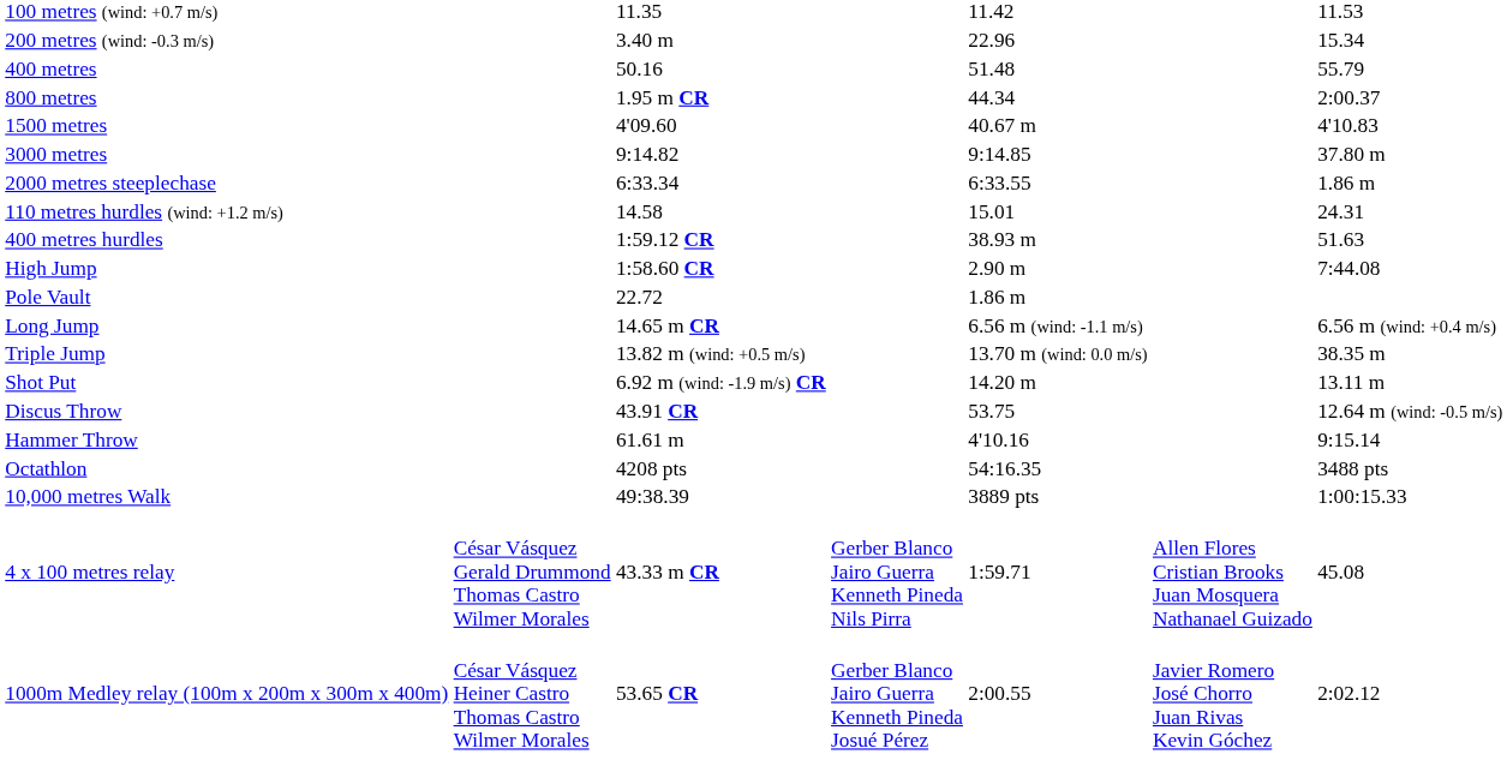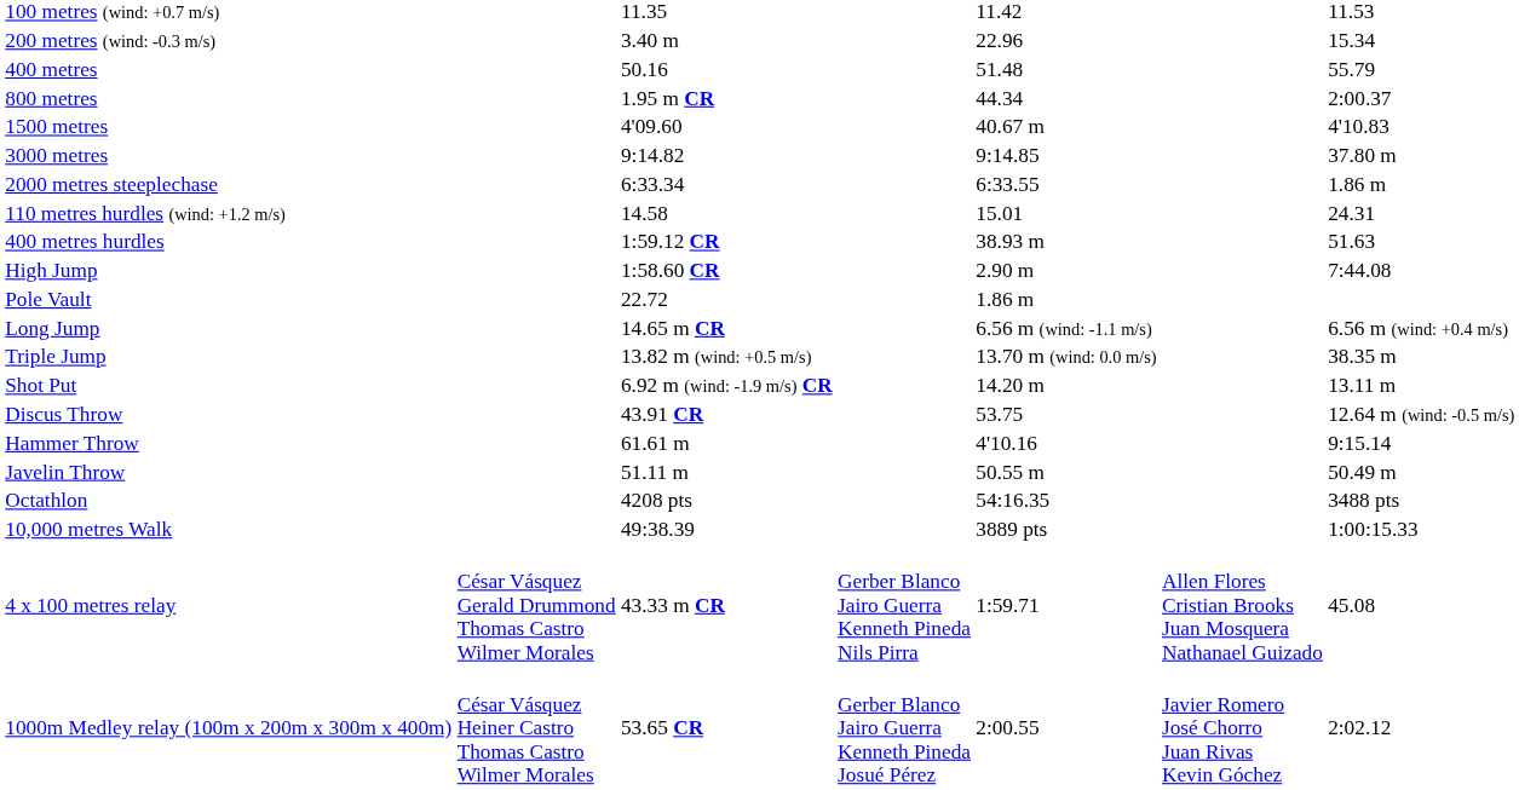+ row: Javelin Throw | 51.11 m | 50.55 m | 50.49 m
